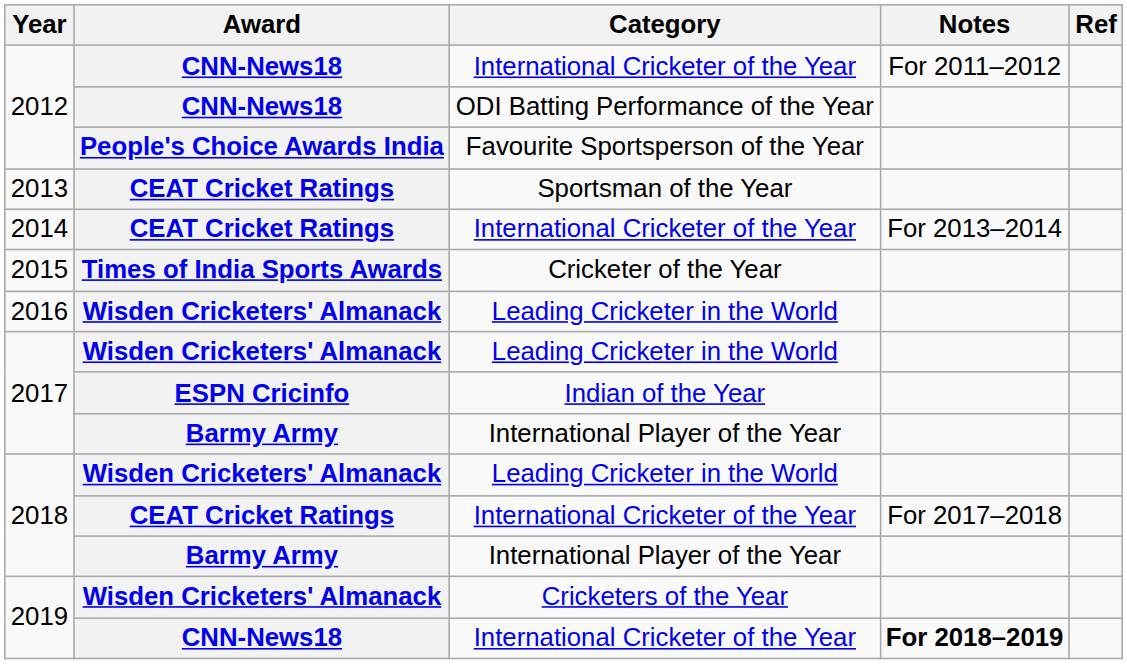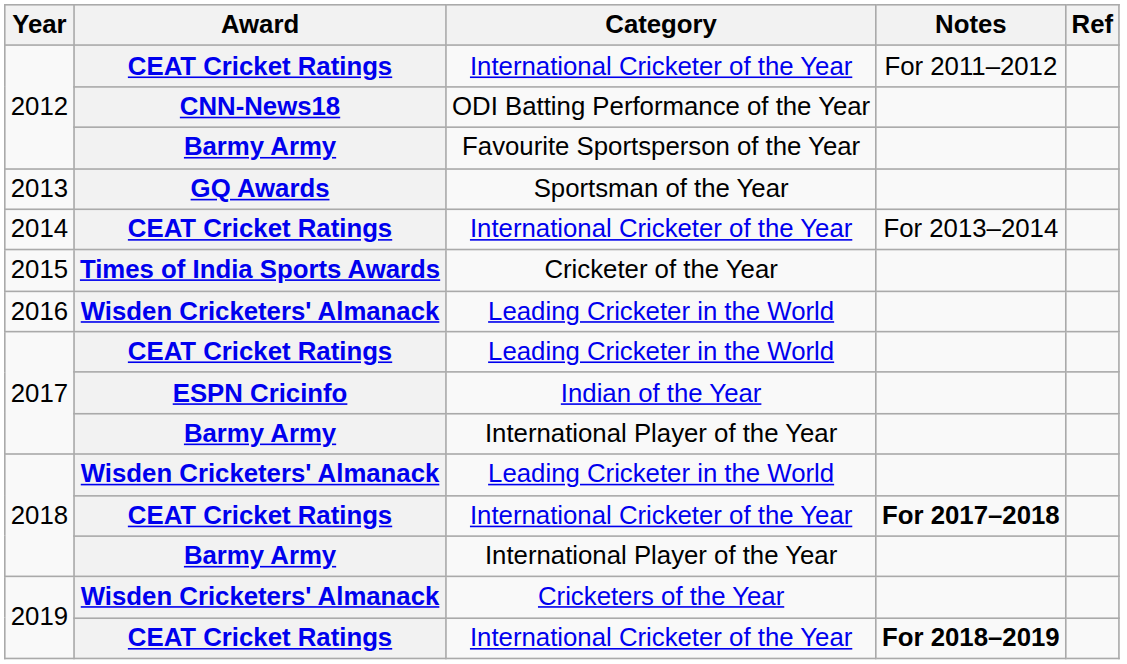2012 / International Cricketer of the Year | Award: CNN-News18 -> CEAT Cricket Ratings
Favourite Sportsperson of the Year | Award: People's Choice Awards India -> Barmy Army
Sportsman of the Year | Award: CEAT Cricket Ratings -> GQ Awards
2017 / Leading Cricketer in the World | Award: Wisden Cricketers' Almanack -> CEAT Cricket Ratings
2018 / International Cricketer of the Year | Notes: normal -> bold
2019 / International Cricketer of the Year | Award: CNN-News18 -> CEAT Cricket Ratings
